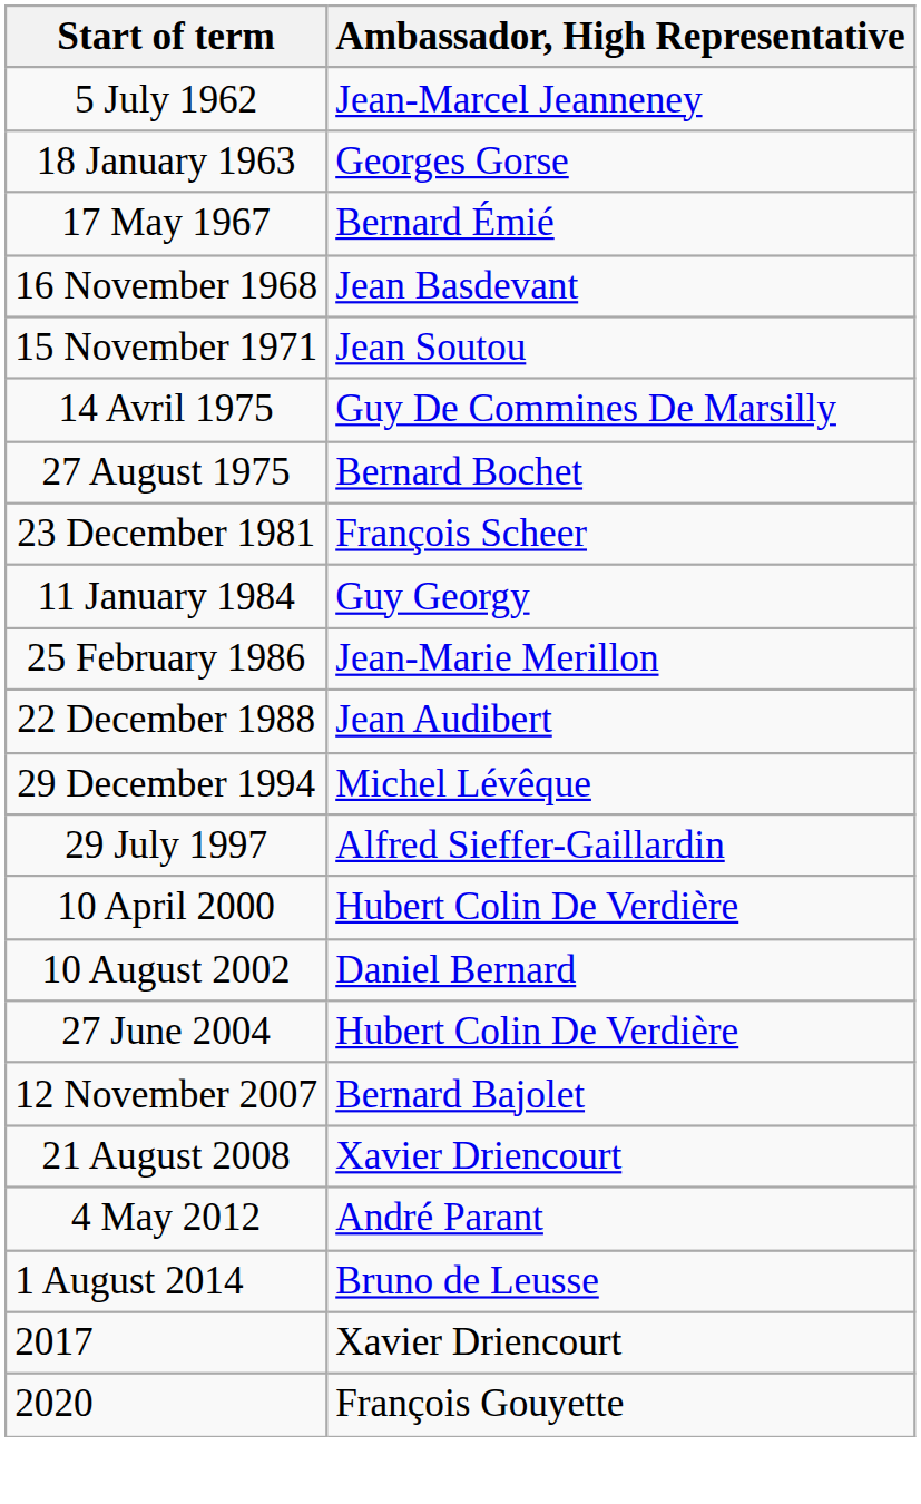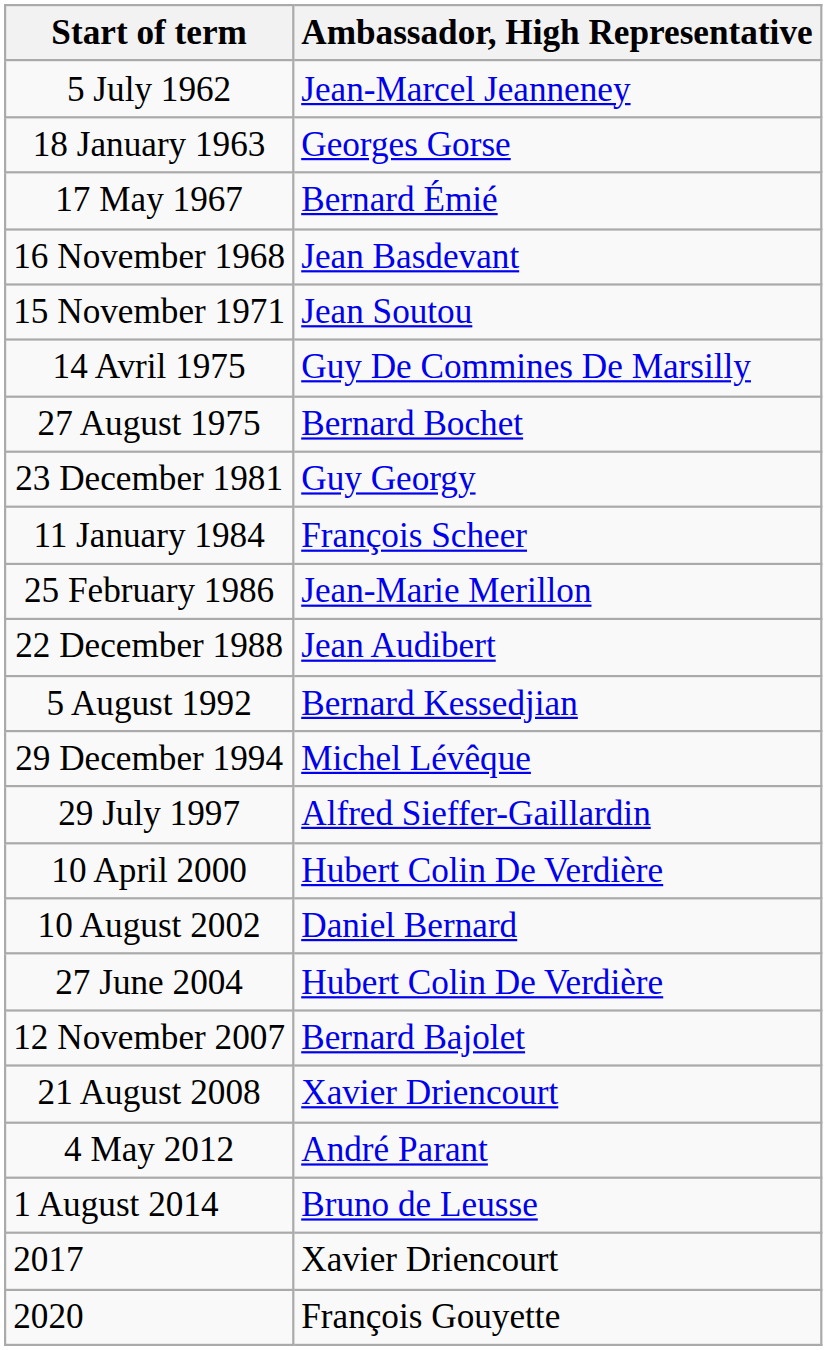23 December 1981 | Ambassador, High Representative: François Scheer -> Guy Georgy
11 January 1984 | Ambassador, High Representative: Guy Georgy -> François Scheer
+ row: 5 August 1992 | Bernard Kessedjian
